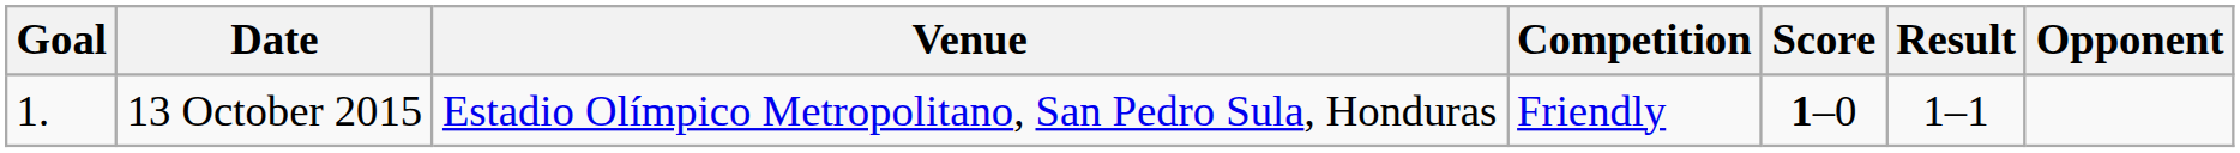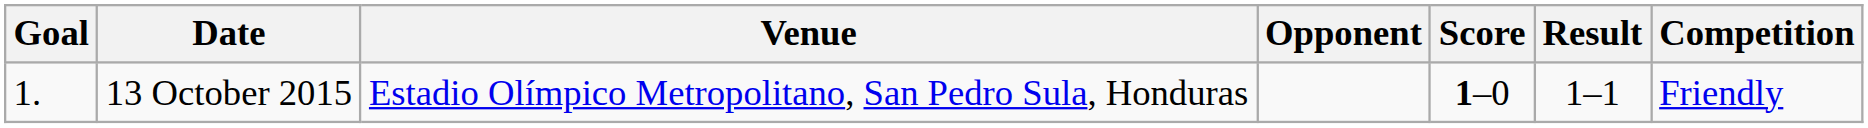columns swapped: Opponent <-> Competition
